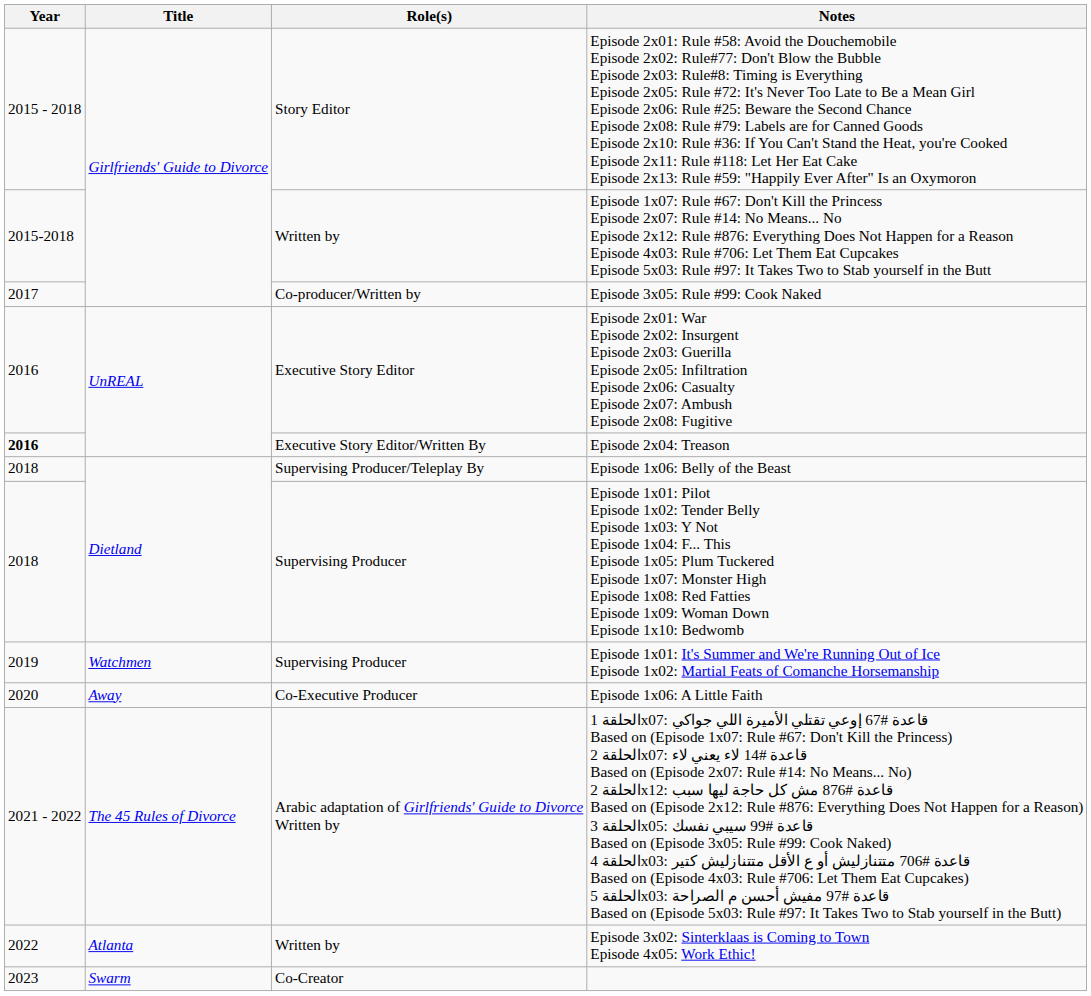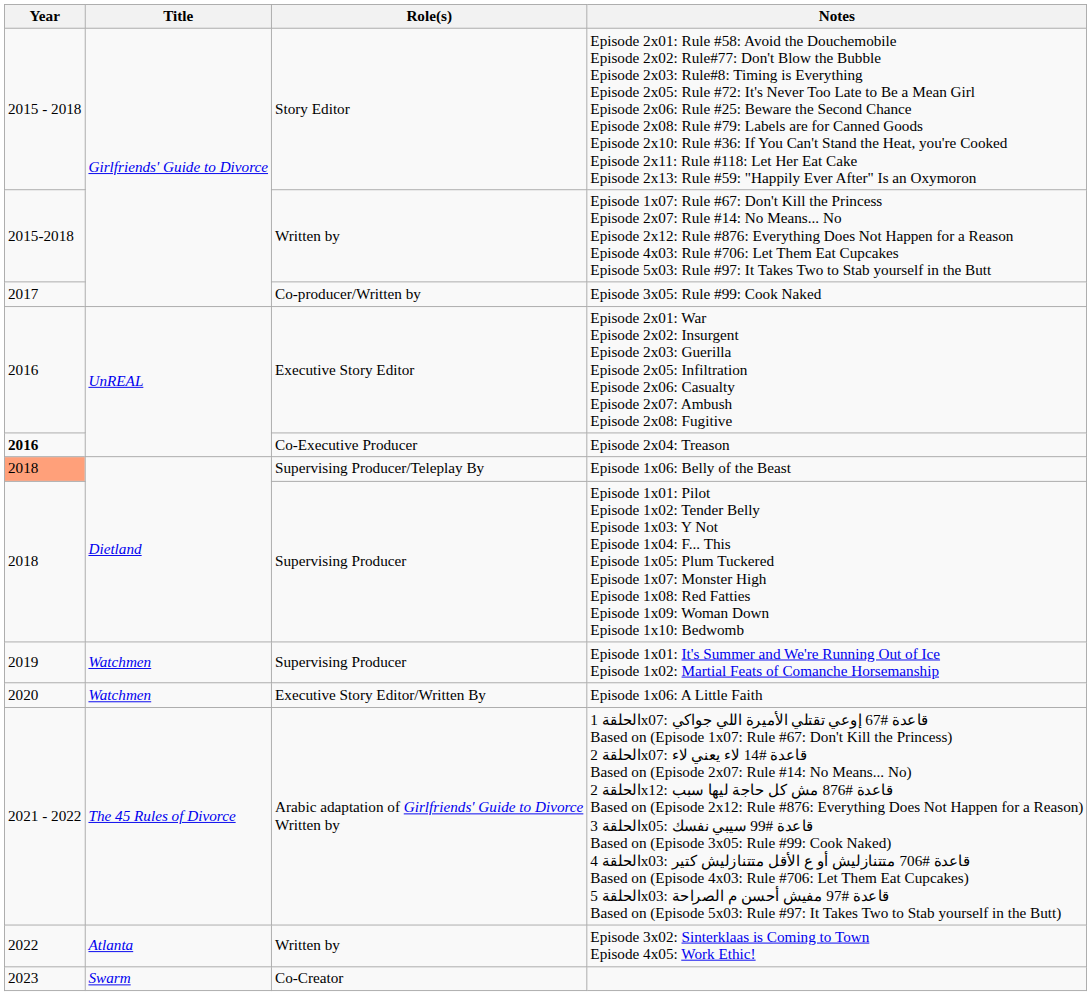Episode 2x04: Treason | Role(s): Executive Story Editor/Written By -> Co-Executive Producer
Episode 1x06: Belly of the Beast | Year: no background -> lightsalmon background
Episode 1x06: A Little Faith | Title: Away -> Watchmen
Episode 1x06: A Little Faith | Role(s): Co-Executive Producer -> Executive Story Editor/Written By
